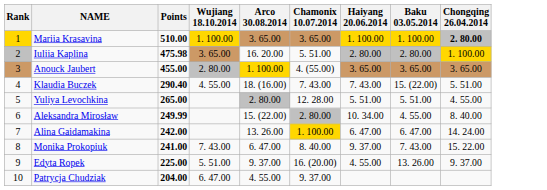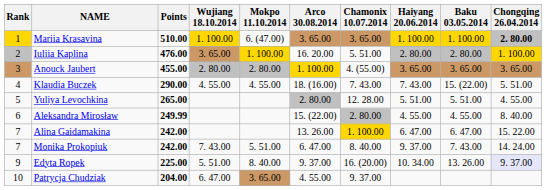+ column: Mokpo 11.10.2014 | 6. (47.00) | 1. 100.00 | 2. 80.00 | 4. 55.00 | 5. 51.00 | 8. 40.00 | 3. 65.00
Iuliia Kaplina | Points: 475.98 -> 476.00
Klaudia Buczek | Points: 290.40 -> 290.00
Aleksandra Mirosław | Haiyang 20.06.2014: 10. 34.00 -> 4. 55.00
Alina Gaidamakina | Chongqing 26.04.2014: 14. 24.00 -> 15. 22.00
Monika Prokopiuk | Rank: 8 -> 7
Monika Prokopiuk | Points: 241.00 -> 242.00
Monika Prokopiuk | Chongqing 26.04.2014: 15. 22.00 -> 14. 24.00
Edyta Ropek | Haiyang 20.06.2014: 4. 55.00 -> 10. 34.00
Edyta Ropek | Chongqing 26.04.2014: no background -> lavender background
